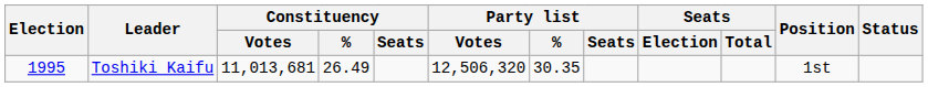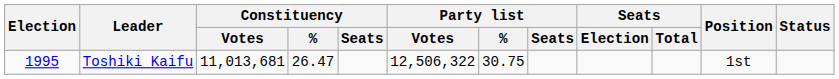Toshiki Kaifu | Constituency / %: 26.49 -> 26.47
Toshiki Kaifu | Party list / Votes: 12,506,320 -> 12,506,322
Toshiki Kaifu | Party list / %: 30.35 -> 30.75
